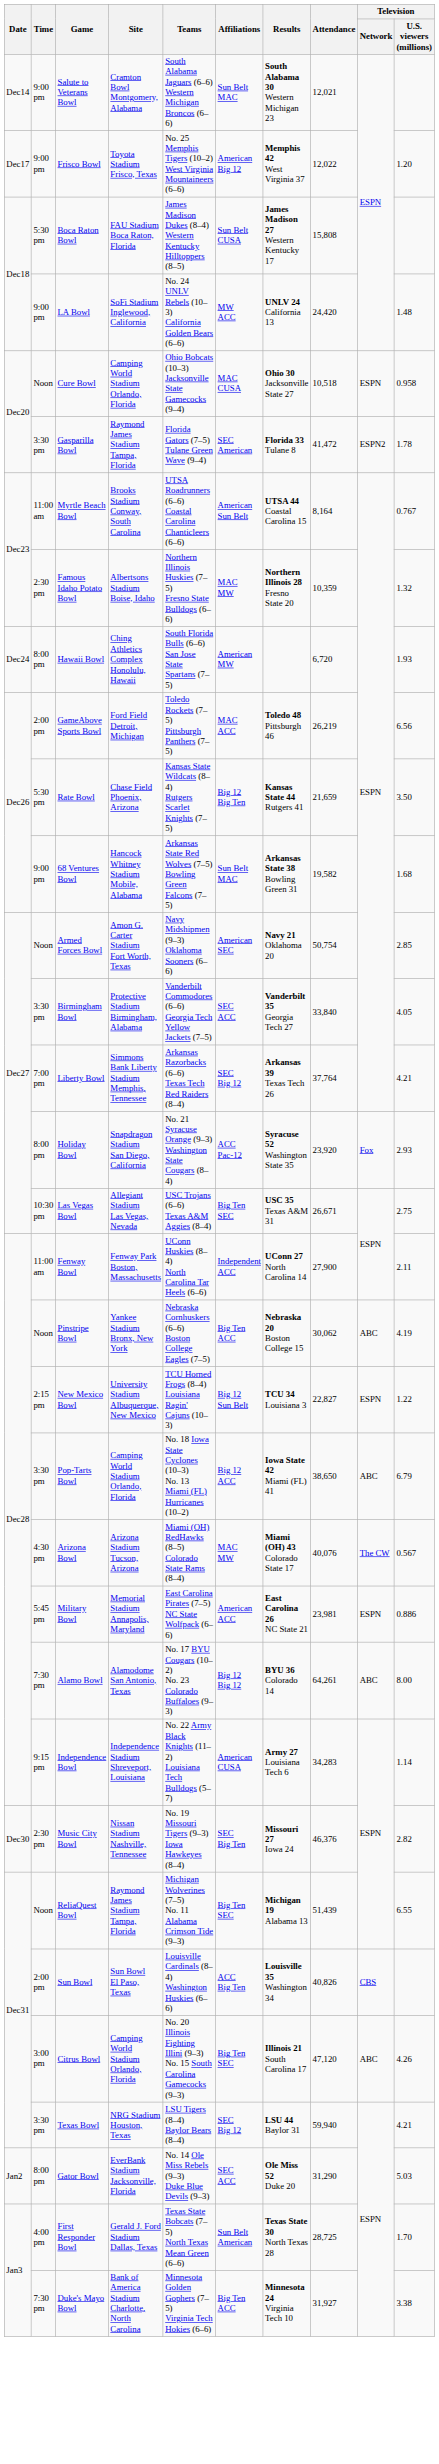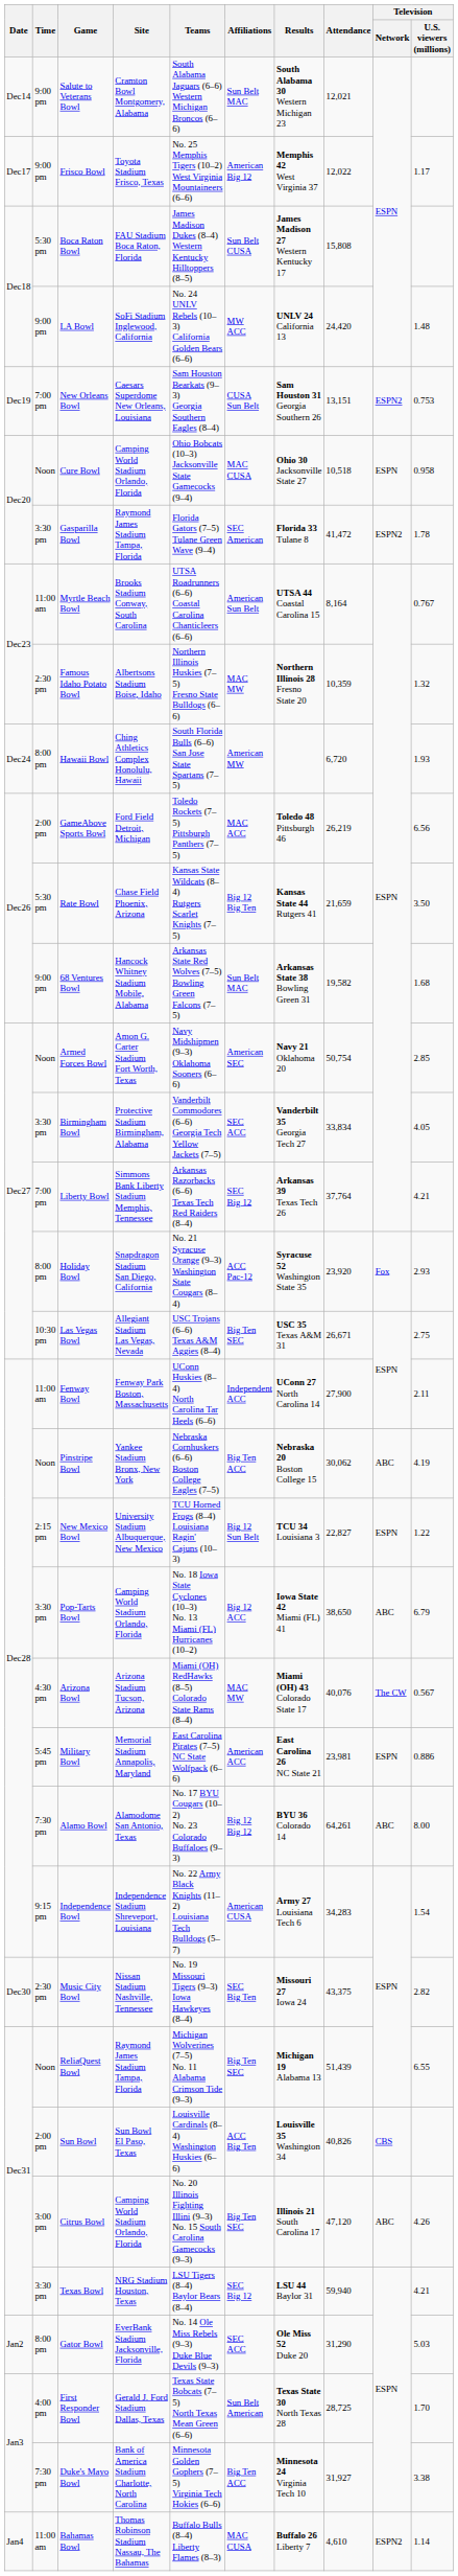Frisco Bowl | Television / U.S. viewers (millions): 1.20 -> 1.17
+ row: Dec19 | 7:00 pm | New Orleans Bowl | Caesars Superdome New Orleans, Louisiana | Sam Houston Bearkats (9–3) Georgia Southern Eagles (8–4) | CUSA Sun Belt | Sam Houston 31 Georgia Southern 26 | 13,151 | ESPN2 | 0.753
Birmingham Bowl | Attendance: 33,840 -> 33,834
Independence Bowl | Television / U.S. viewers (millions): 1.14 -> 1.54
Music City Bowl | Attendance: 46,376 -> 43,375
+ row: Jan4 | 11:00 am | Bahamas Bowl | Thomas Robinson Stadium Nassau, The Bahamas | Buffalo Bulls (8–4) Liberty Flames (8–3) | MAC CUSA | Buffalo 26 Liberty 7 | 4,610 | ESPN2 | 1.14
